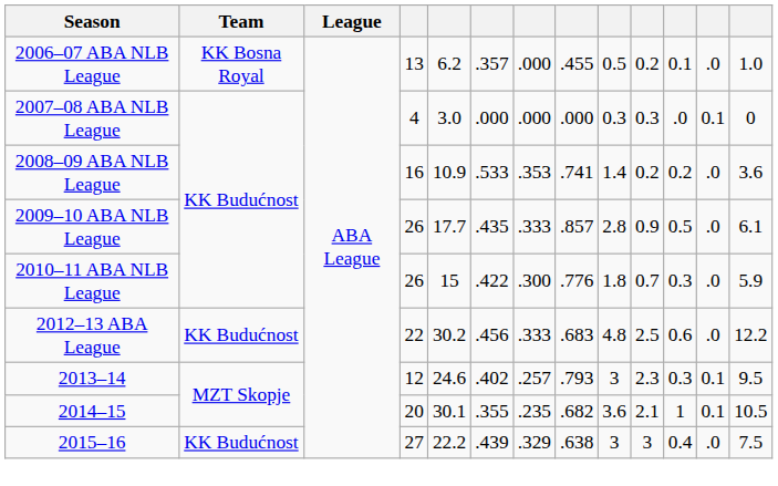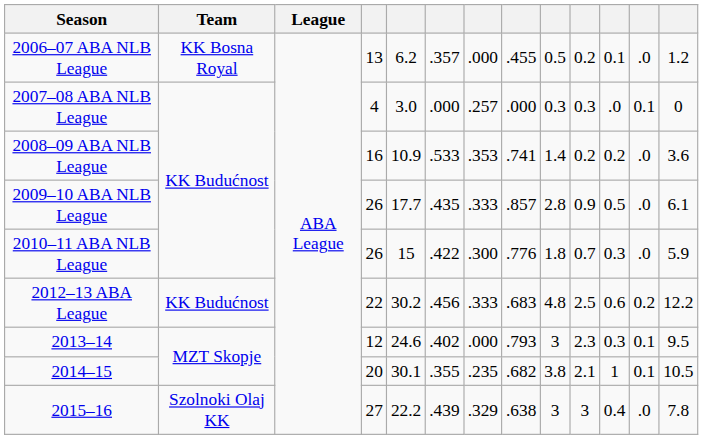2006–07 ABA NLB League | column 13: 1.0 -> 1.2
2007–08 ABA NLB League | column 7: .000 -> .257
2012–13 ABA League | column 12: .0 -> 0.2
2013–14 | column 7: .257 -> .000
2014–15 | column 9: 3.6 -> 3.8
2015–16 | Team: KK Budućnost -> Szolnoki Olaj KK
2015–16 | column 13: 7.5 -> 7.8
